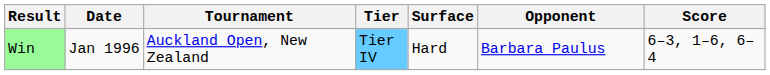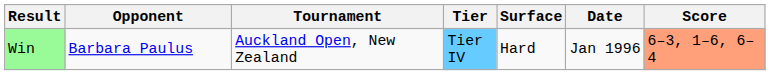columns swapped: Date <-> Opponent
Win | Score: no background -> lightsalmon background
